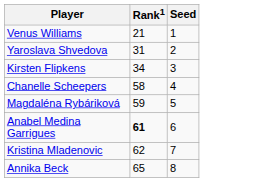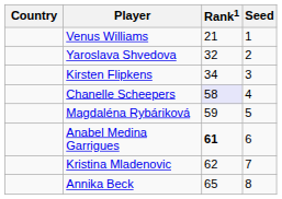+ column: Country
Yaroslava Shvedova | Rank1: 31 -> 32
Chanelle Scheepers | Rank1: no background -> lavender background
